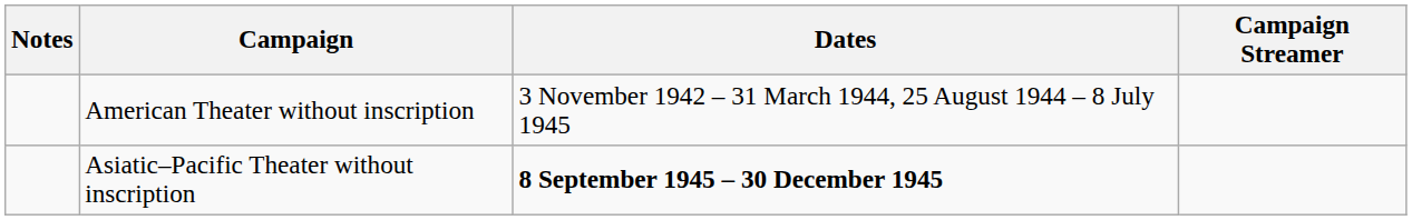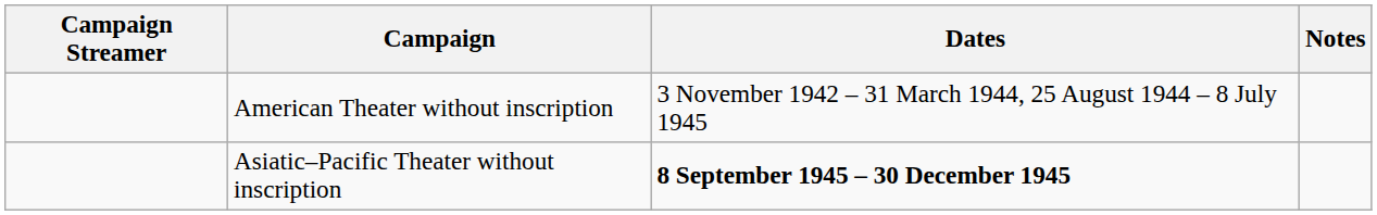columns swapped: Campaign Streamer <-> Notes
